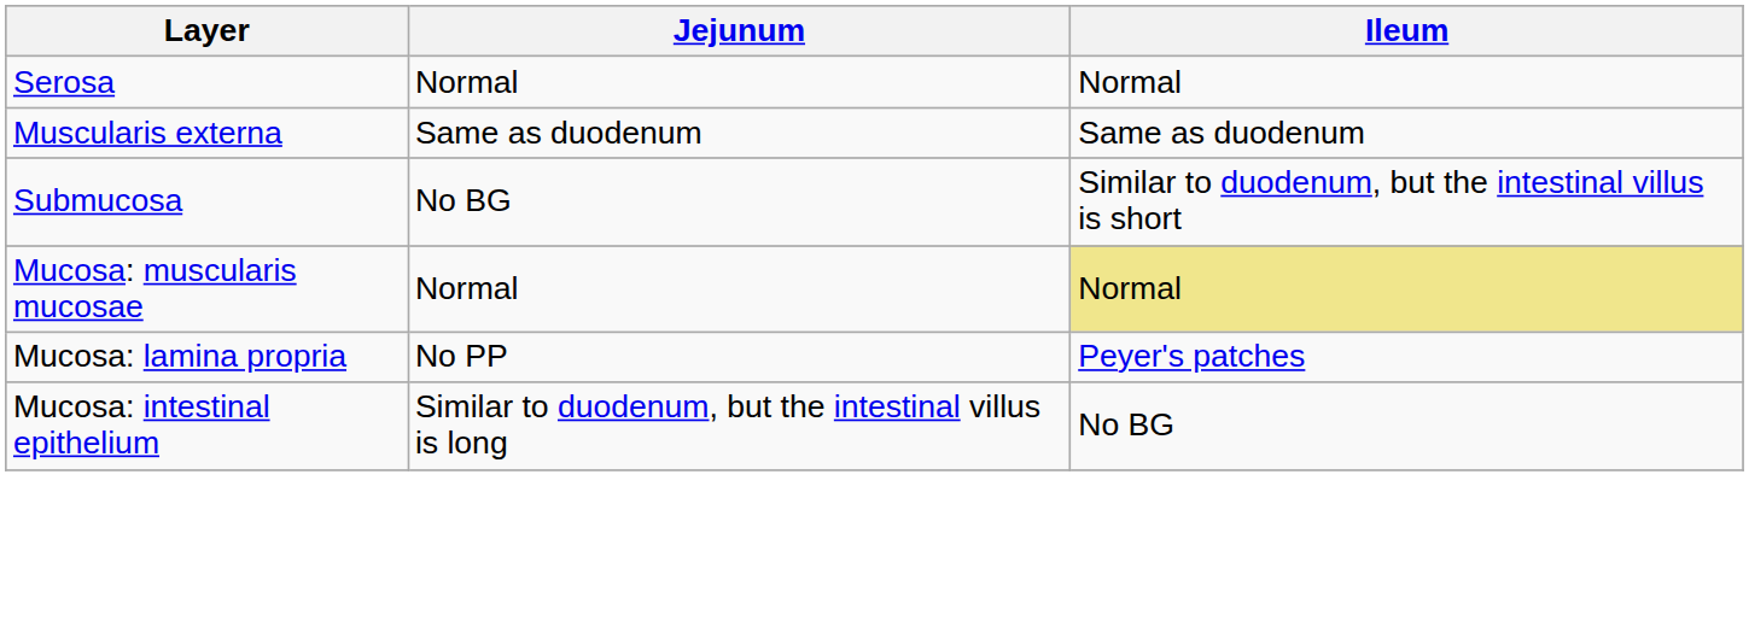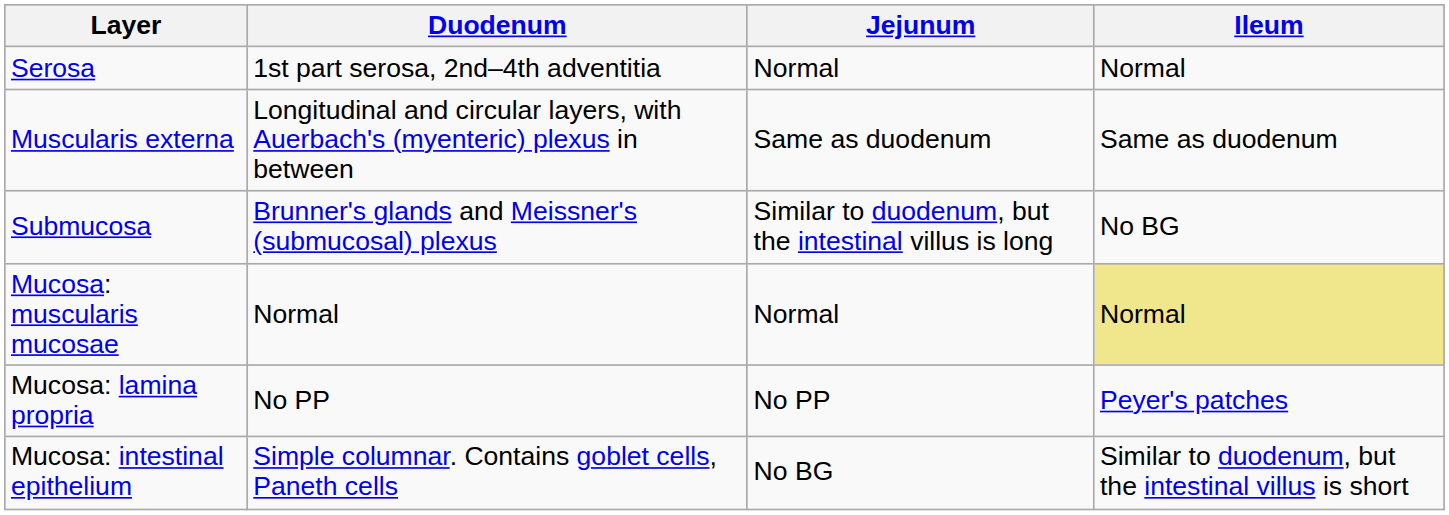+ column: Duodenum | 1st part serosa, 2nd–4th adventitia | Longitudinal and circular layers, with Auerbach's (myenteric) plexus in between | Brunner's glands and Meissner's (submucosal) plexus | Normal | No PP | Simple columnar. Contains goblet cells, Paneth cells
Submucosa | Jejunum: No BG -> Similar to duodenum, but the intestinal villus is long
Submucosa | Ileum: Similar to duodenum, but the intestinal villus is short -> No BG
Mucosa: intestinal epithelium | Jejunum: Similar to duodenum, but the intestinal villus is long -> No BG
Mucosa: intestinal epithelium | Ileum: No BG -> Similar to duodenum, but the intestinal villus is short
